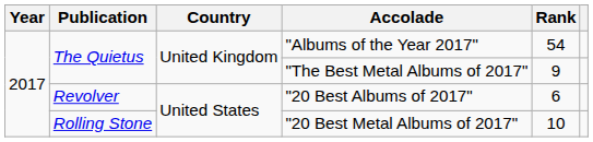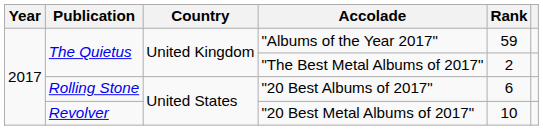"Albums of the Year 2017" | Rank: 54 -> 59
"The Best Metal Albums of 2017" | Rank: 9 -> 2
"20 Best Albums of 2017" | Publication: Revolver -> Rolling Stone
"20 Best Metal Albums of 2017" | Publication: Rolling Stone -> Revolver
